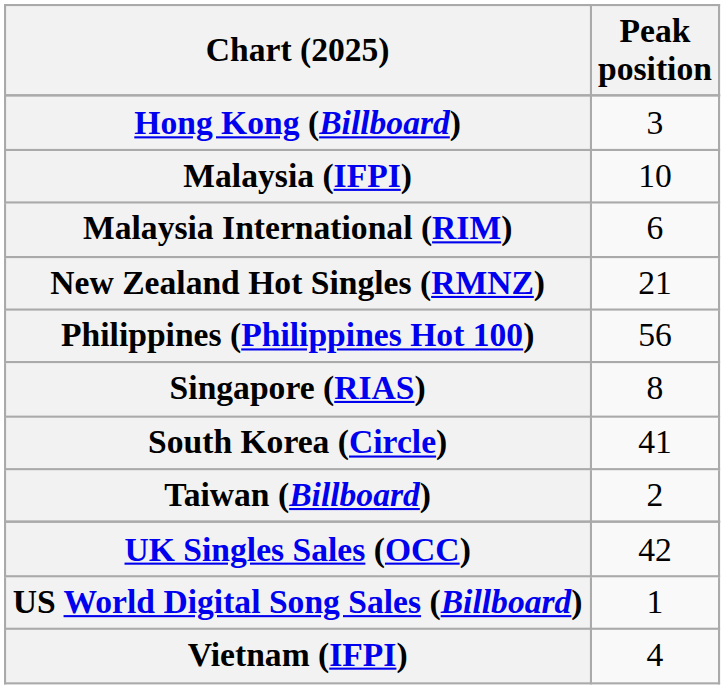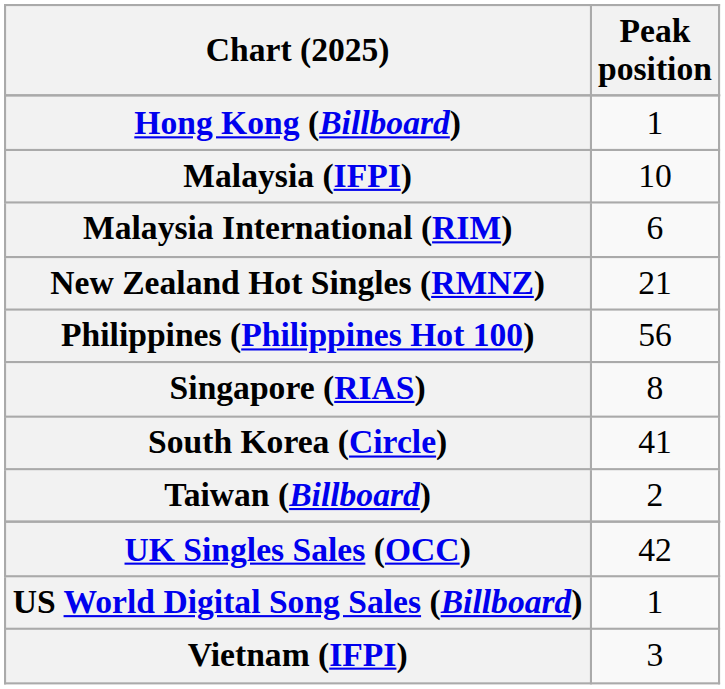Hong Kong (Billboard) | Peak position: 3 -> 1
Vietnam (IFPI) | Peak position: 4 -> 3
